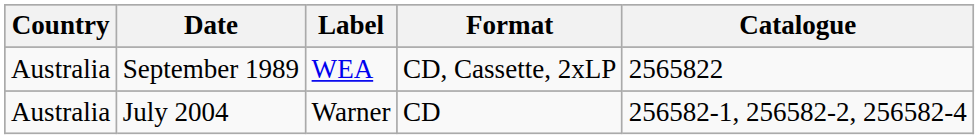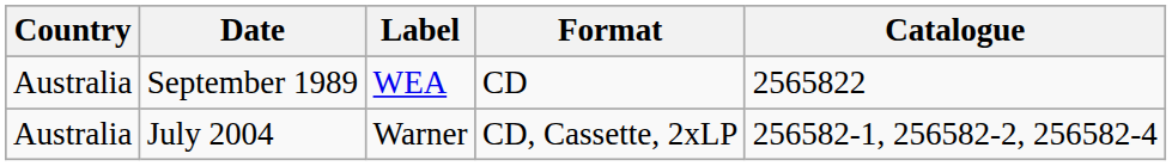September 1989 | Format: CD, Cassette, 2xLP -> CD
July 2004 | Format: CD -> CD, Cassette, 2xLP
